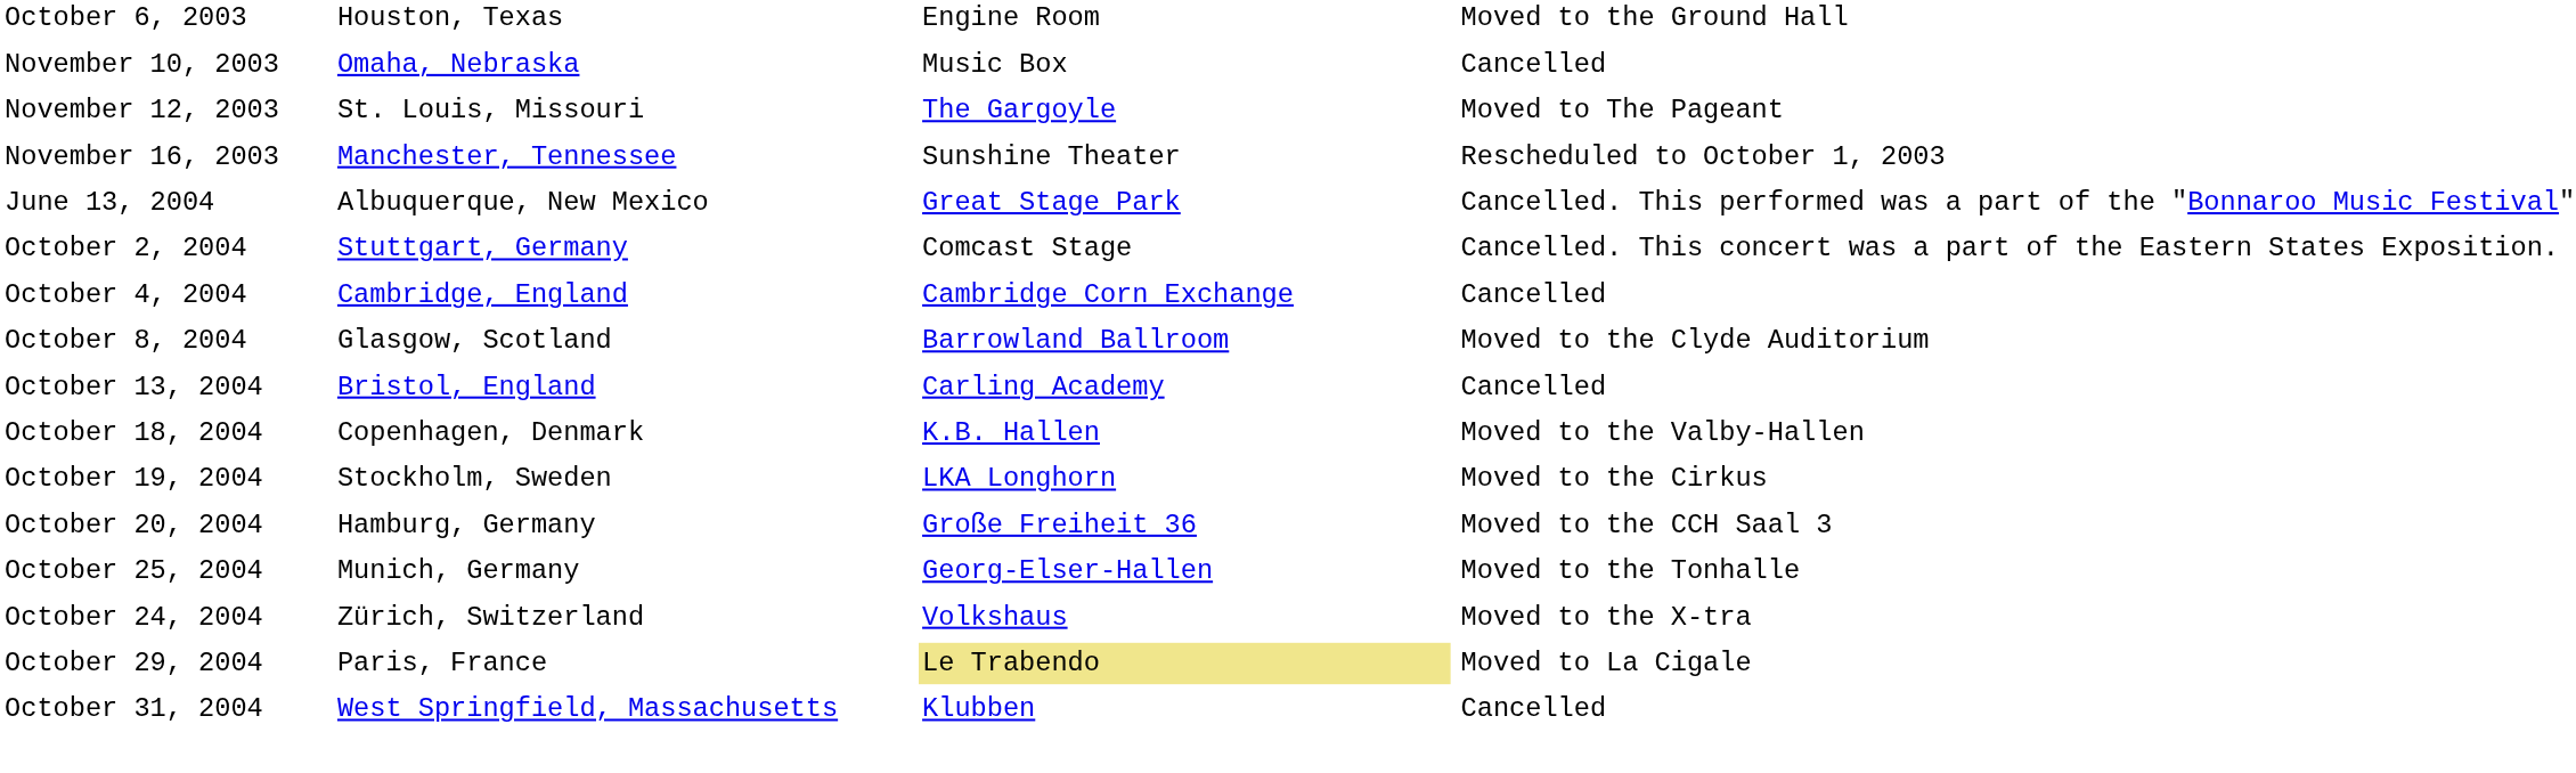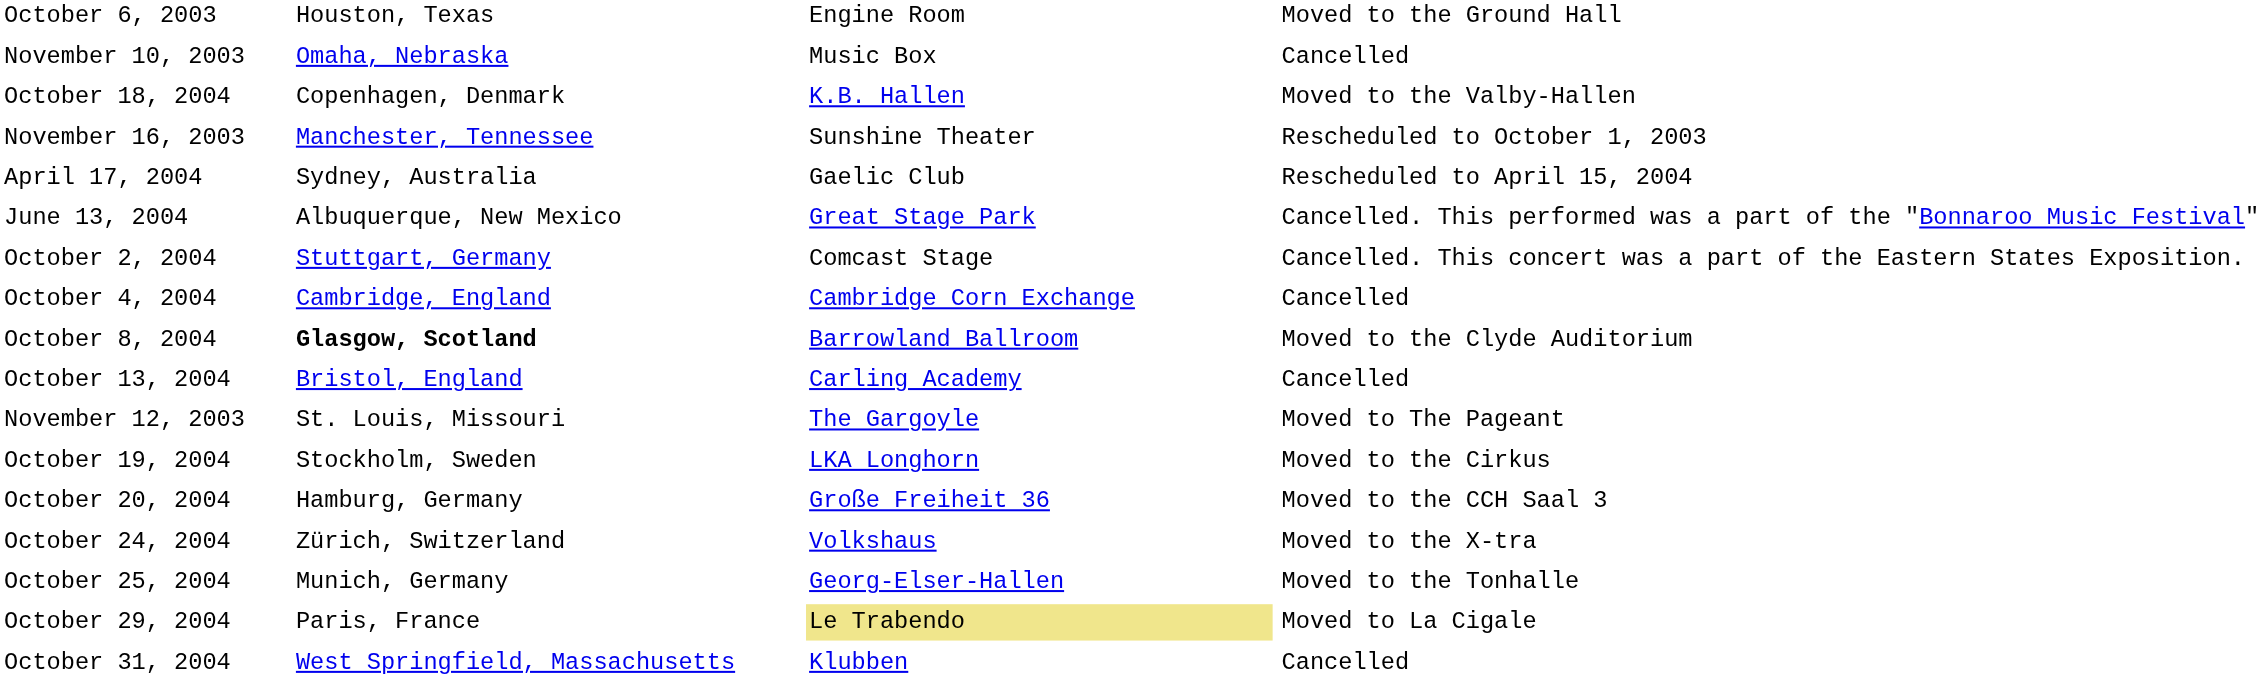rows swapped: November 12, 2003 <-> October 18, 2004
+ row: April 17, 2004 | Sydney, Australia | Gaelic Club | Rescheduled to April 15, 2004
October 8, 2004 | column 2: normal -> bold
rows swapped: October 24, 2004 <-> October 25, 2004
